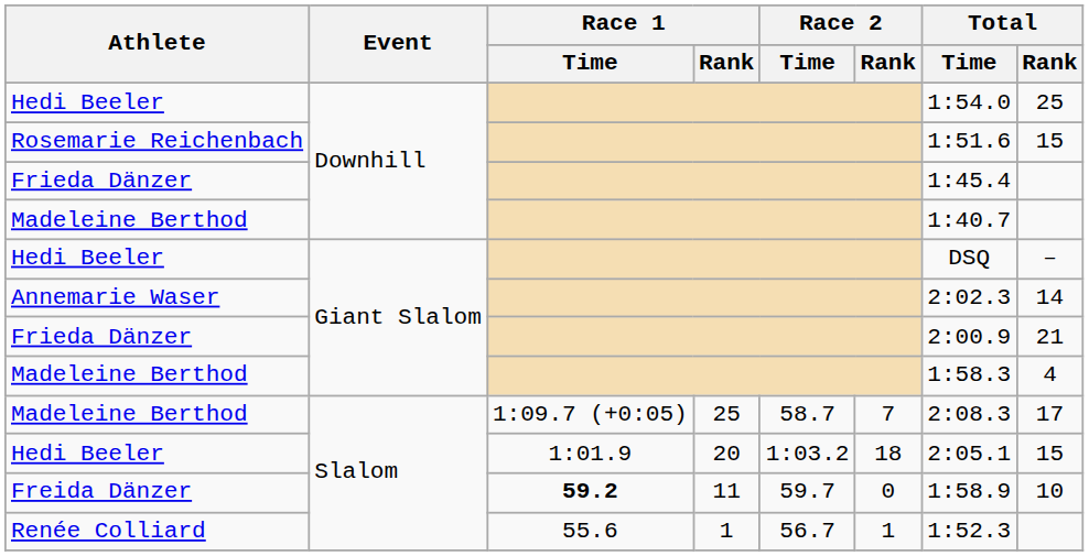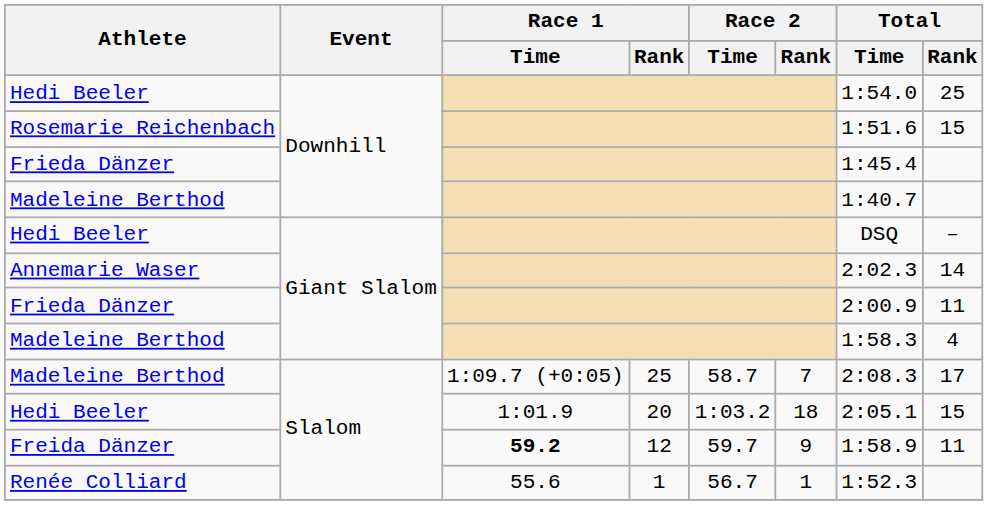Frieda Dänzer / Giant Slalom | Total / Rank: 21 -> 11
Freida Dänzer | Race 1 / Rank: 11 -> 12
Freida Dänzer | Race 2 / Rank: 0 -> 9
Freida Dänzer | Total / Rank: 10 -> 11
